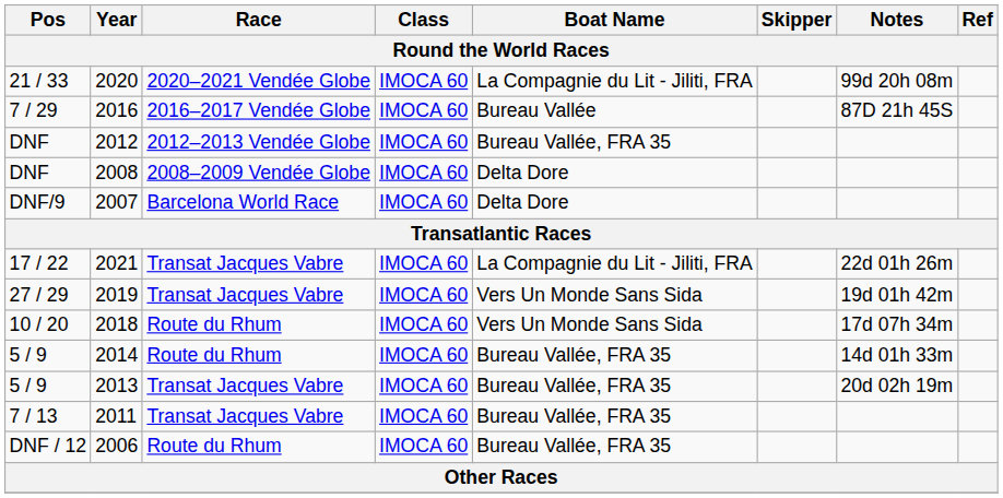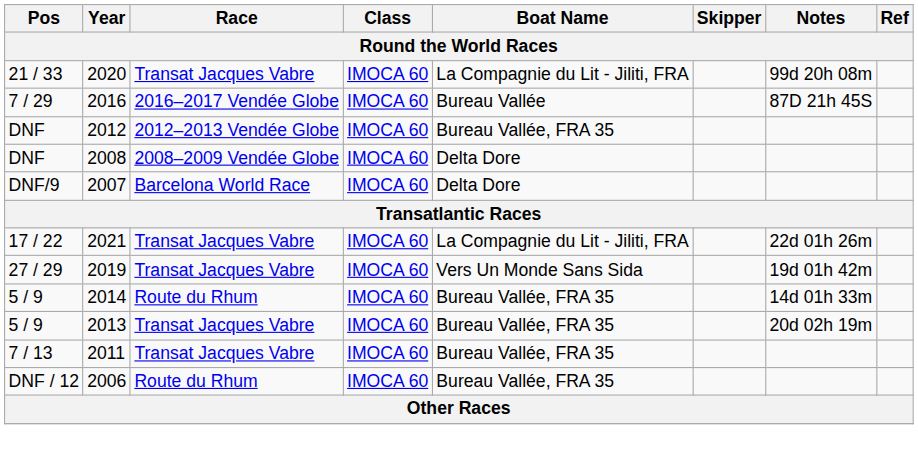2020 | Race: 2020–2021 Vendée Globe -> Transat Jacques Vabre
- row: 10 / 20 | 2018 | Route du Rhum | IMOCA 60 | Vers Un Monde Sans Sida | 17d 07h 34m
